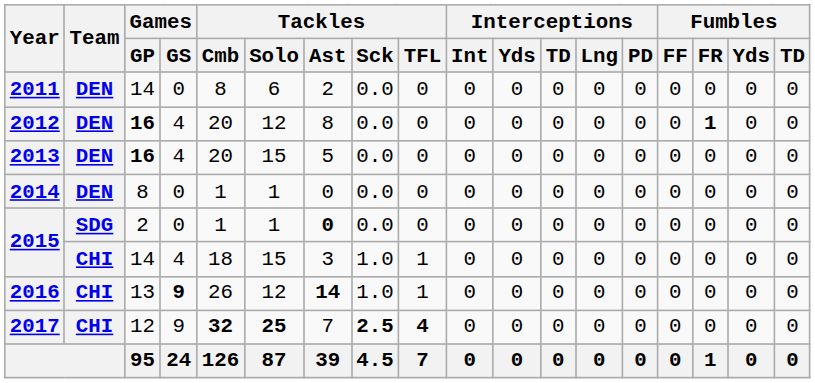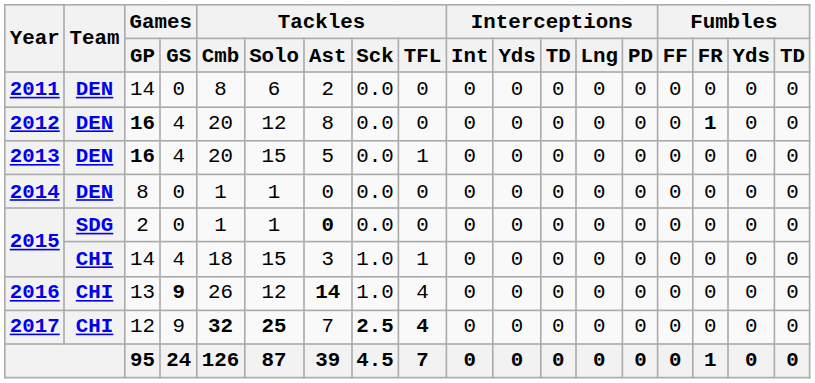2013 | Tackles / TFL: 0 -> 1
2016 | Tackles / TFL: 1 -> 4
